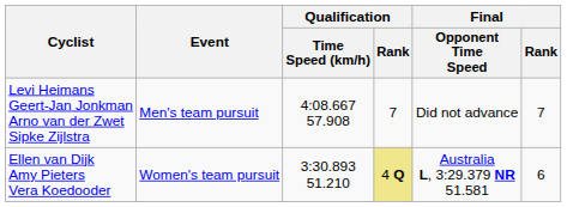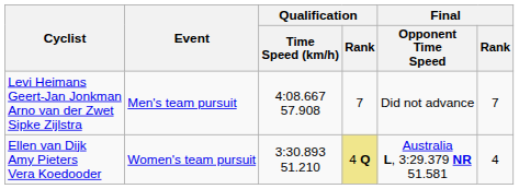Ellen van Dijk Amy Pieters Vera Koedooder | Final / Rank: 6 -> 4
